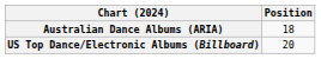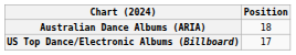US Top Dance/Electronic Albums (Billboard) | Position: 20 -> 17
